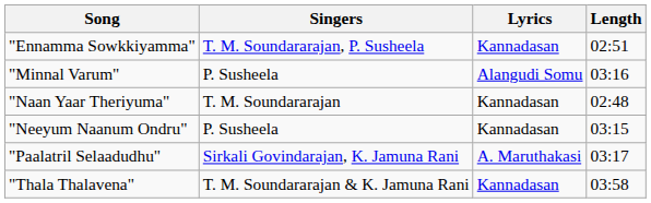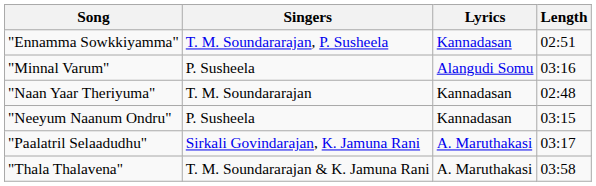"Thala Thalavena" | Lyrics: Kannadasan -> A. Maruthakasi
